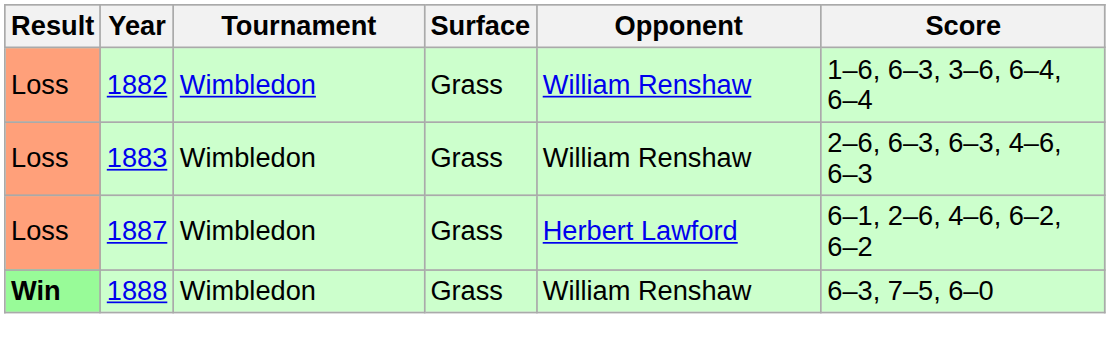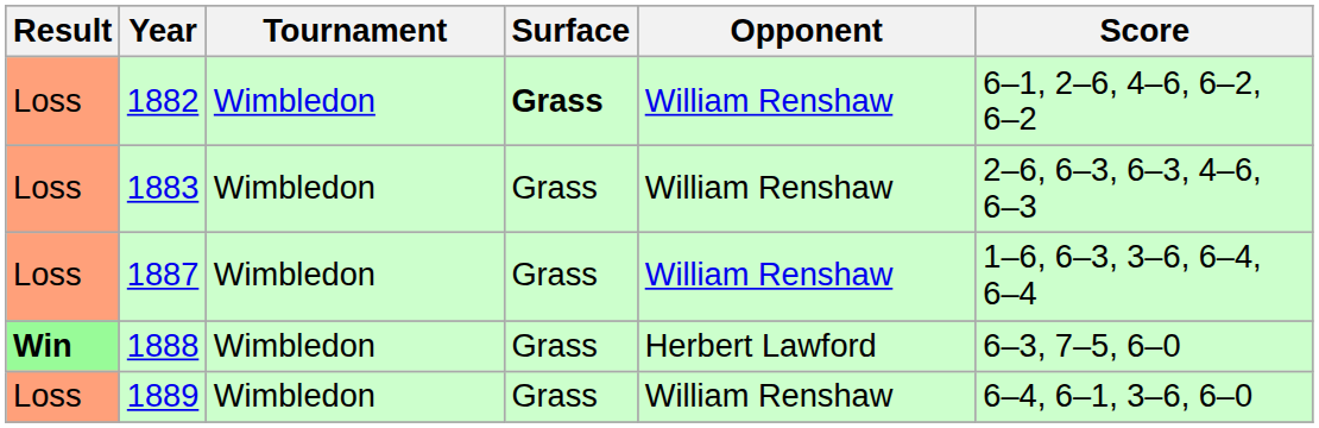1882 | Surface: normal -> bold
1882 | Score: 1–6, 6–3, 3–6, 6–4, 6–4 -> 6–1, 2–6, 4–6, 6–2, 6–2
1887 | Opponent: Herbert Lawford -> William Renshaw
1887 | Score: 6–1, 2–6, 4–6, 6–2, 6–2 -> 1–6, 6–3, 3–6, 6–4, 6–4
1888 | Opponent: William Renshaw -> Herbert Lawford
+ row: Loss | 1889 | Wimbledon | Grass | William Renshaw | 6–4, 6–1, 3–6, 6–0
